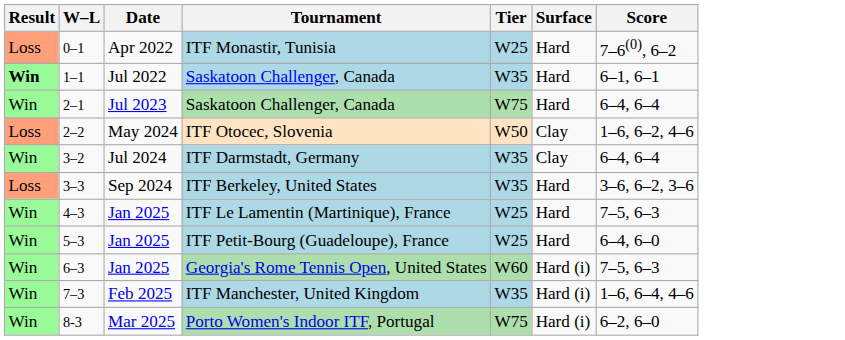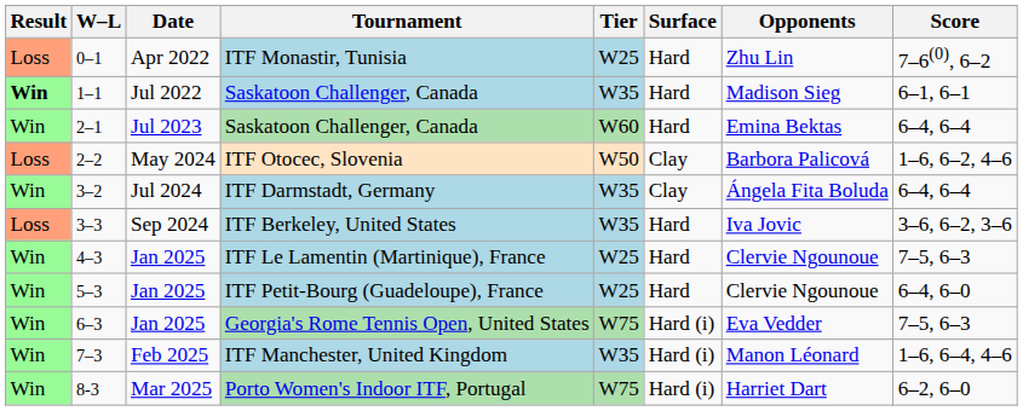+ column: Opponents | Zhu Lin | Madison Sieg | Emina Bektas | Barbora Palicová | Ángela Fita Boluda | Iva Jovic | Clervie Ngounoue | Clervie Ngounoue | Eva Vedder | Manon Léonard | Harriet Dart
2–1 / Saskatoon Challenger, Canada | Tier: W75 -> W60
Georgia's Rome Tennis Open, United States | Tier: W60 -> W75
